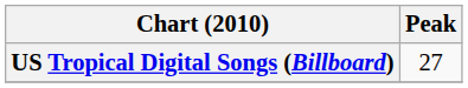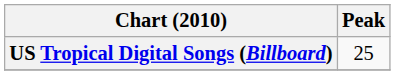US Tropical Digital Songs (Billboard) | Peak: 27 -> 25
